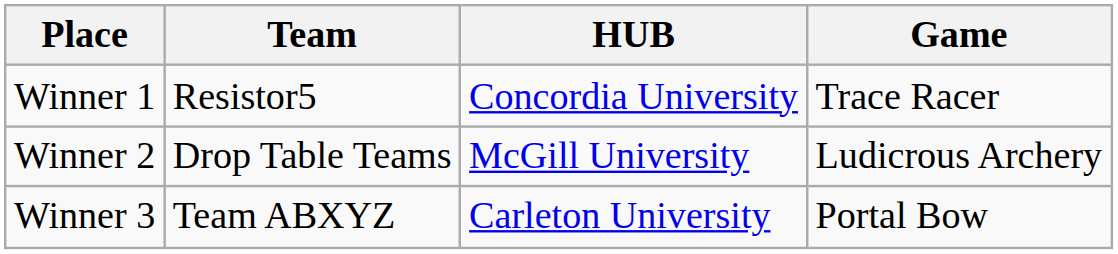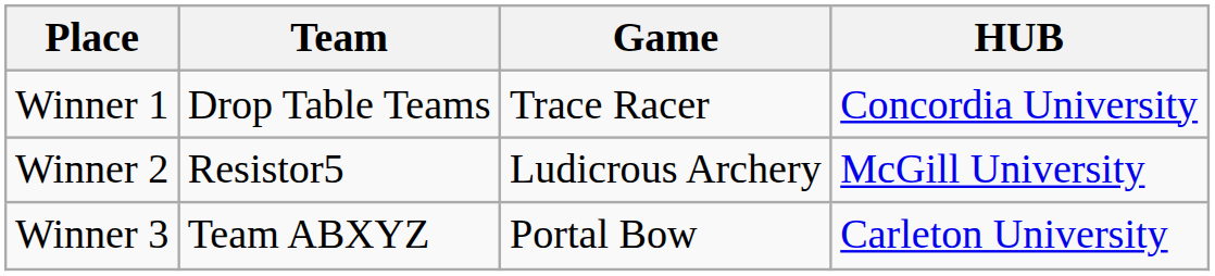columns swapped: HUB <-> Game
Winner 1 | Team: Resistor5 -> Drop Table Teams
Winner 2 | Team: Drop Table Teams -> Resistor5
